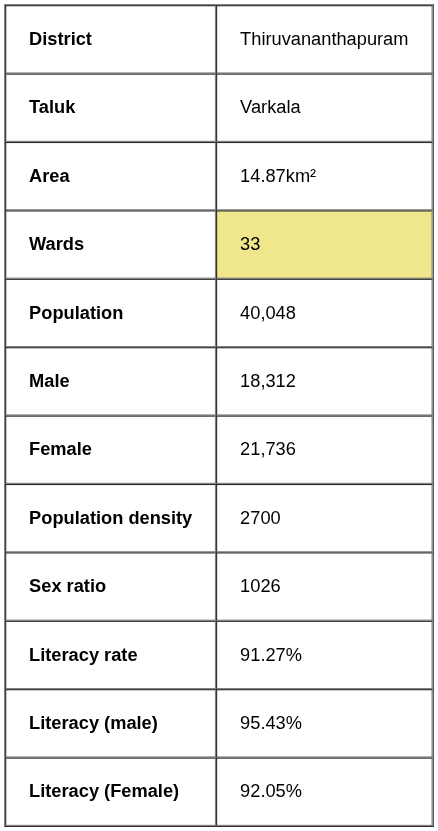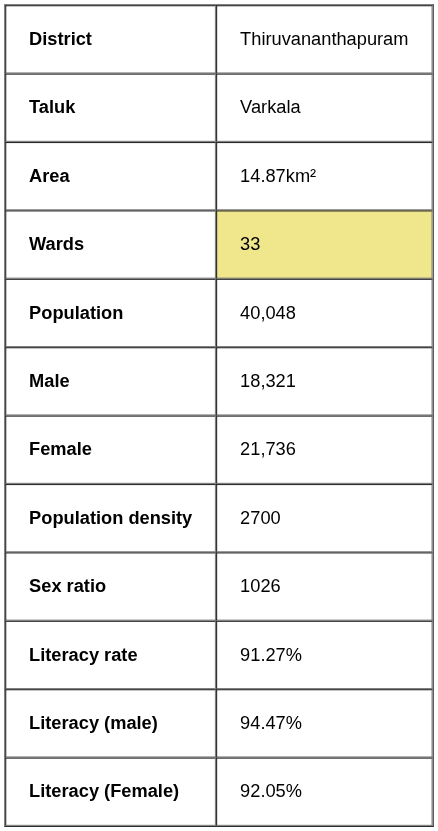Male | column 2: 18,312 -> 18,321
Literacy (male) | column 2: 95.43% -> 94.47%
